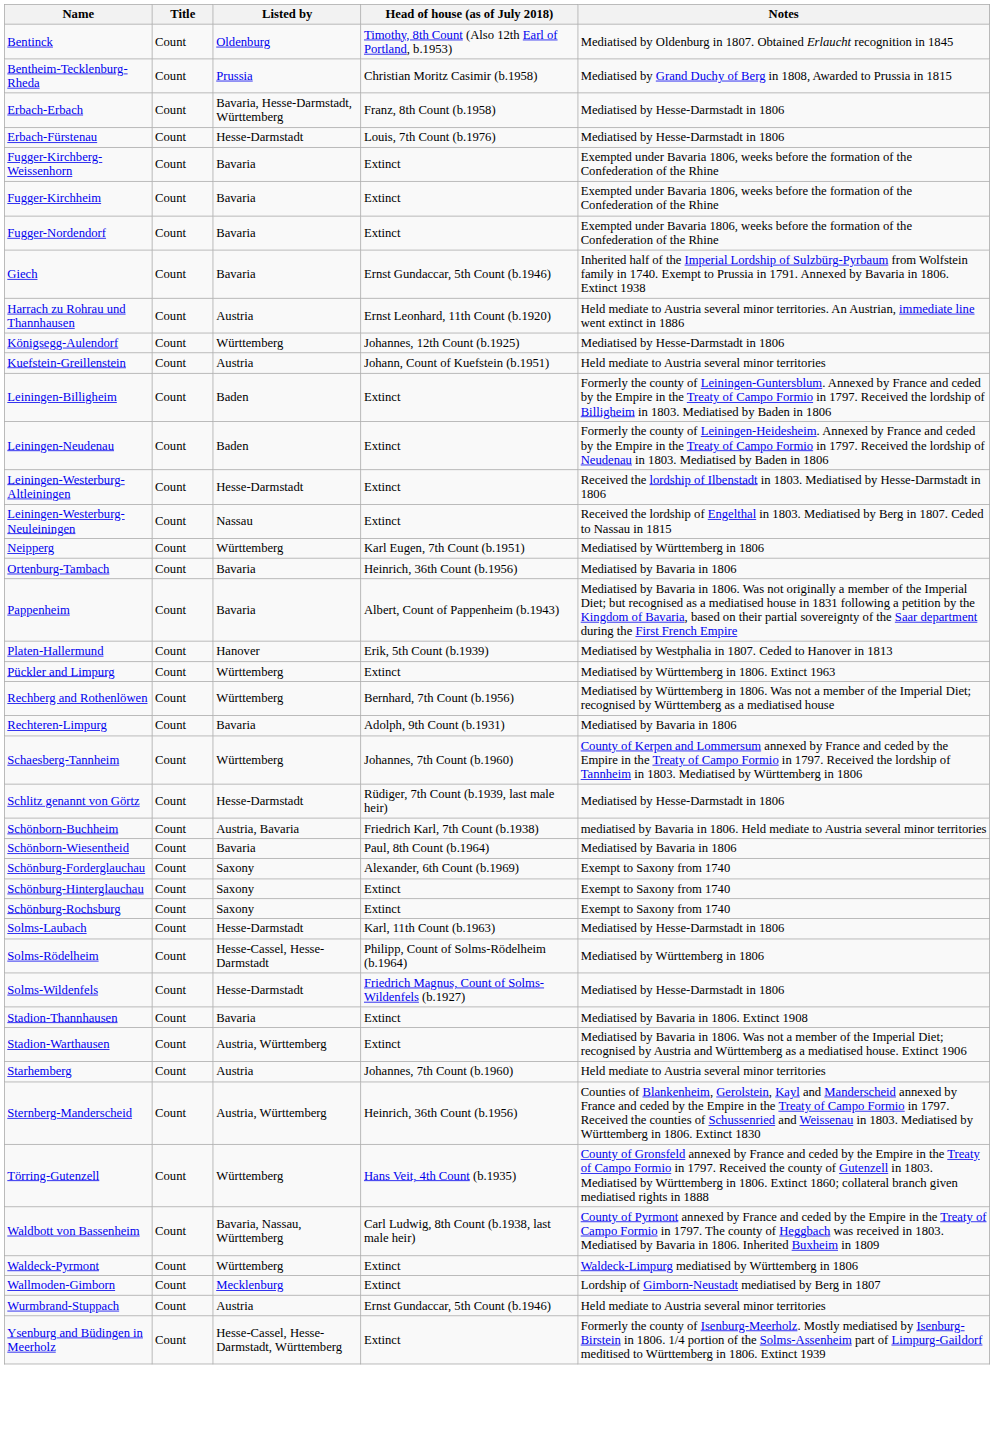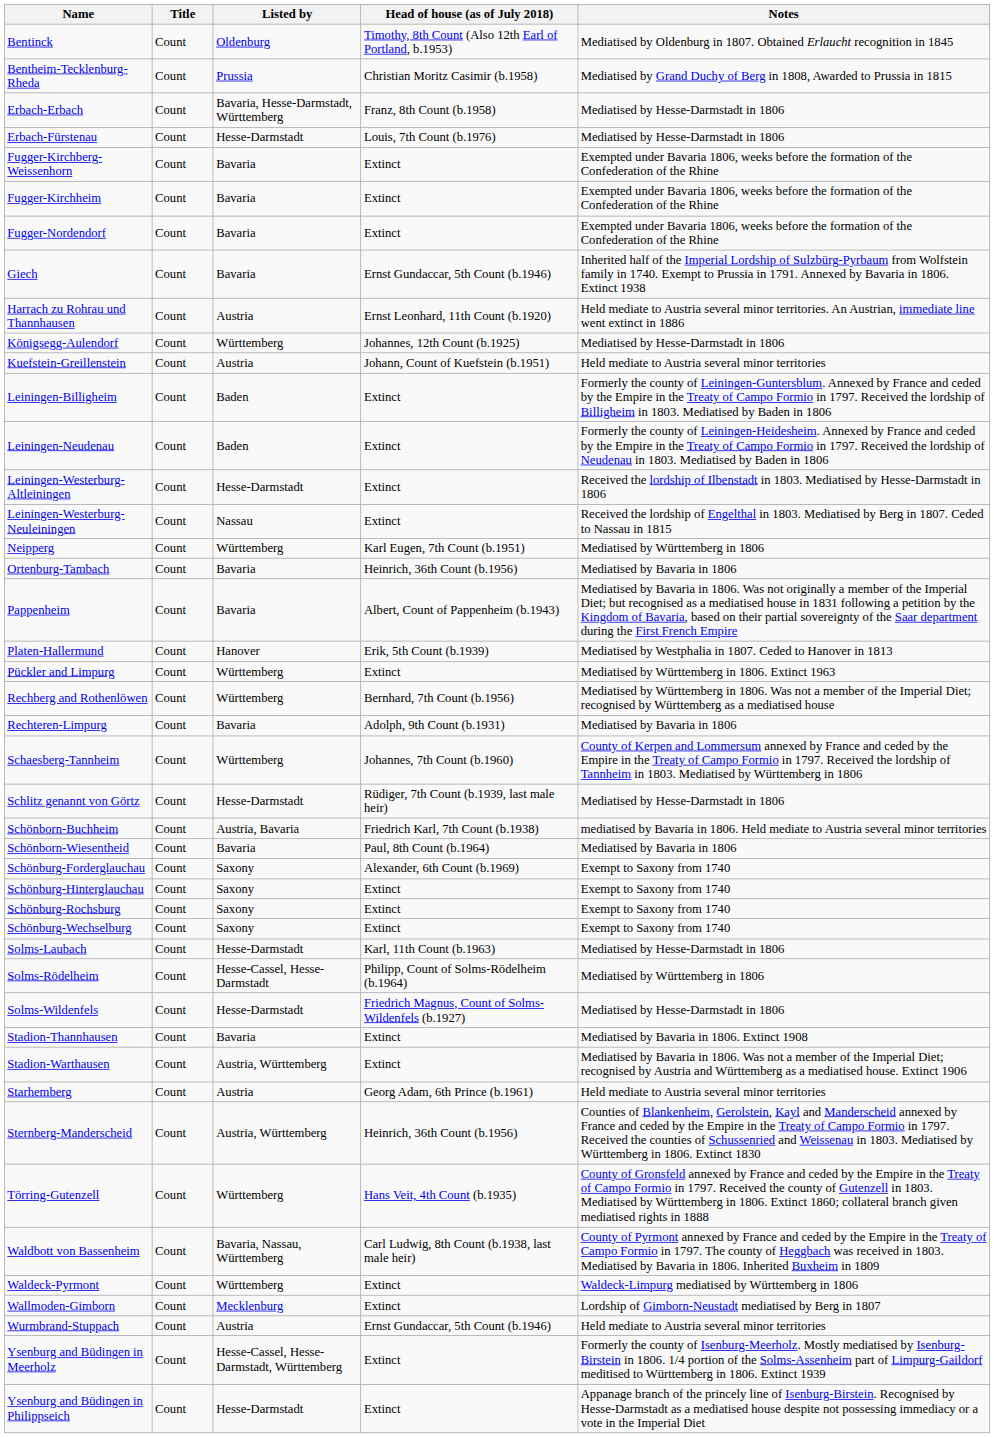+ row: Schönburg-Wechselburg | Count | Saxony | Extinct | Exempt to Saxony from 1740
Starhemberg | Head of house (as of July 2018): Johannes, 7th Count (b.1960) -> Georg Adam, 6th Prince (b.1961)
+ row: Ysenburg and Büdingen in Philippseich | Count | Hesse-Darmstadt | Extinct | Appanage branch of the princely line of Isenburg-Birstein. Recognised by Hesse-Darmstadt as a mediatised house despite not possessing immediacy or a vote in the Imperial Diet
